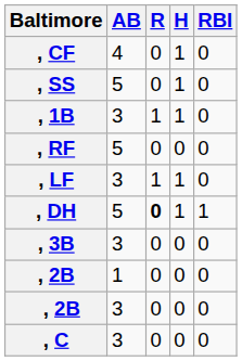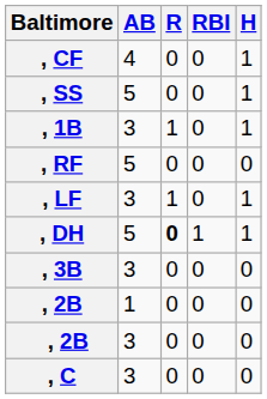columns swapped: H <-> RBI
